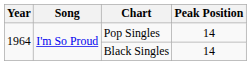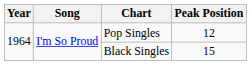Pop Singles | Peak Position: 14 -> 12
Black Singles | Peak Position: 14 -> 15
